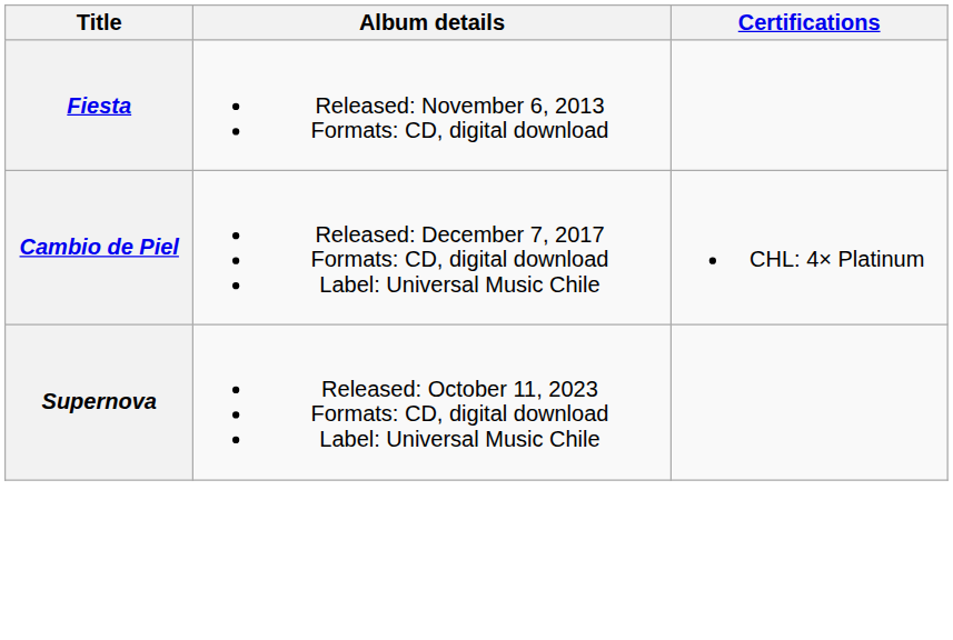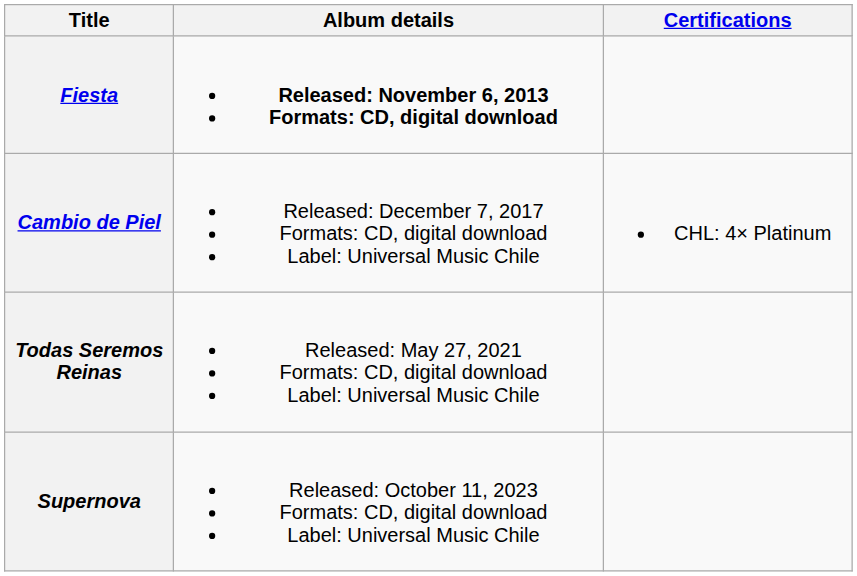Fiesta | Album details: normal -> bold
+ row: Todas Seremos Reinas | Released: May 27, 2021 Formats: CD, digital download Label: Universal Music Chile
